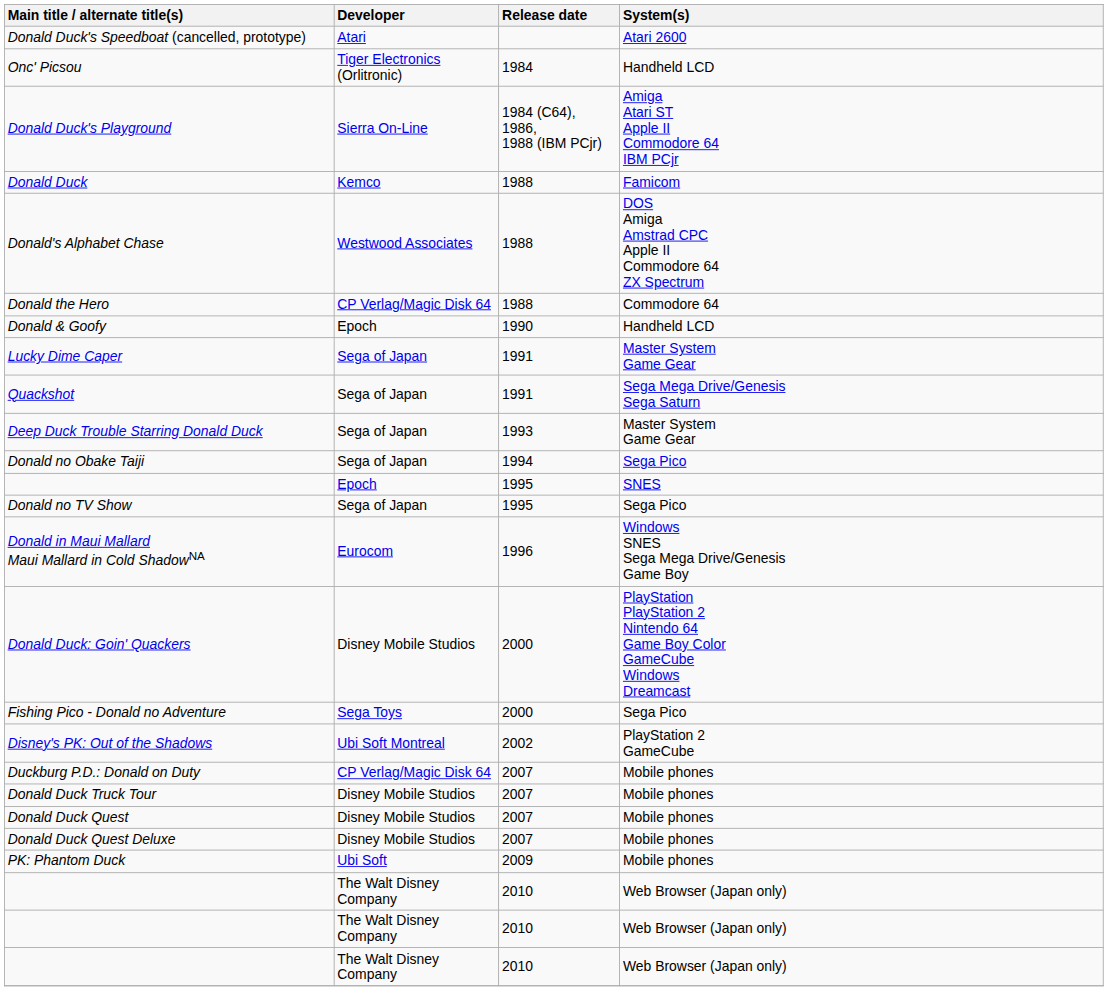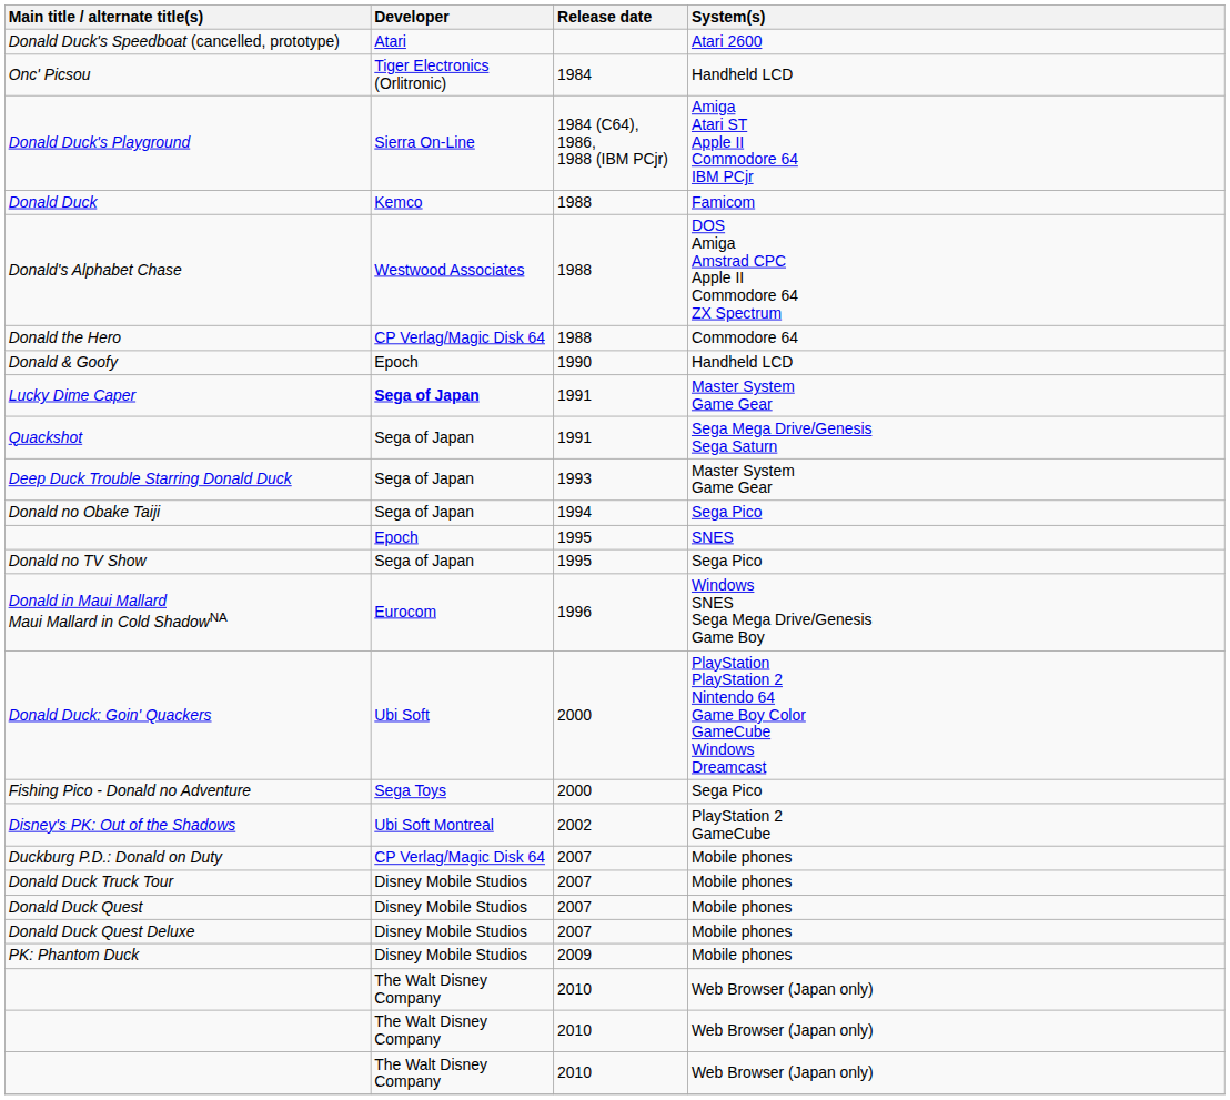Lucky Dime Caper | Developer: normal -> bold
Donald Duck: Goin' Quackers | Developer: Disney Mobile Studios -> Ubi Soft
PK: Phantom Duck | Developer: Ubi Soft -> Disney Mobile Studios
